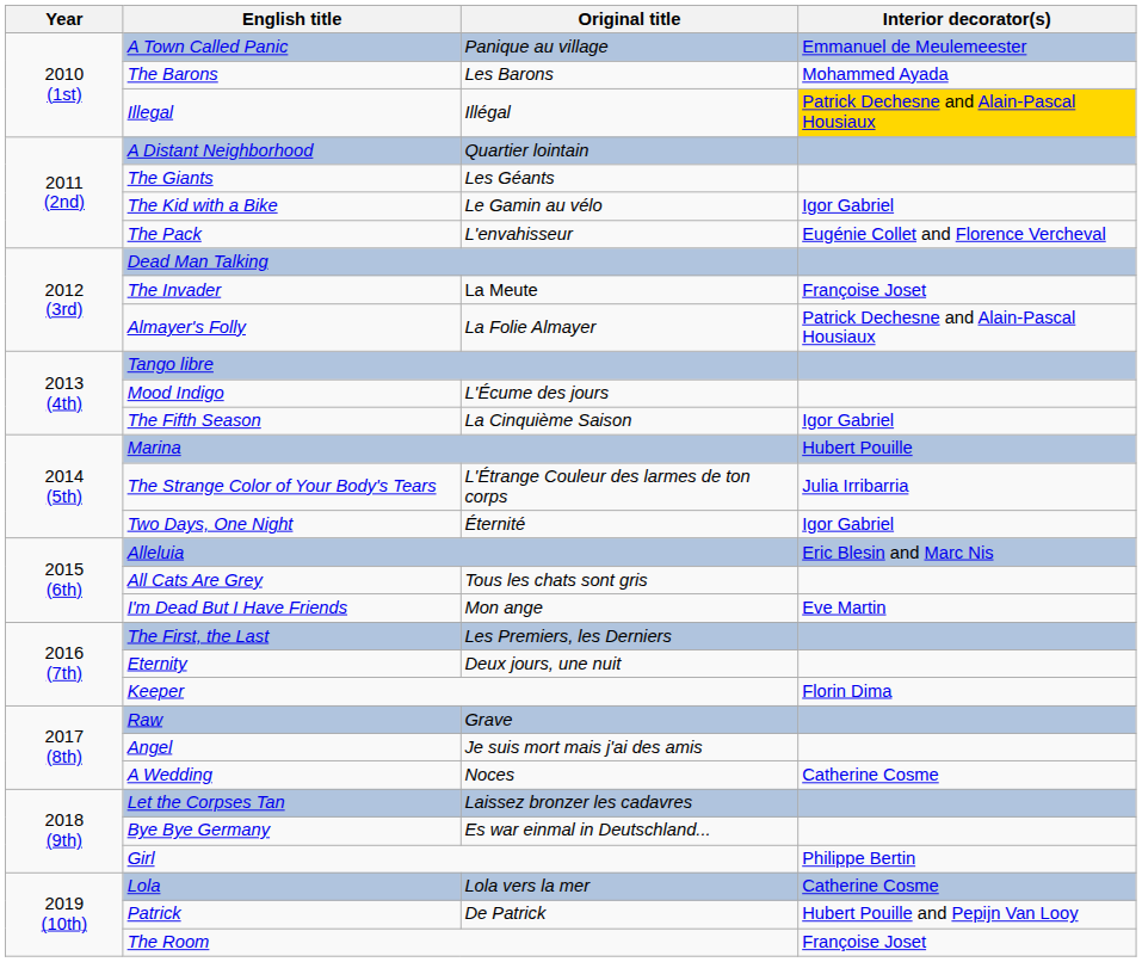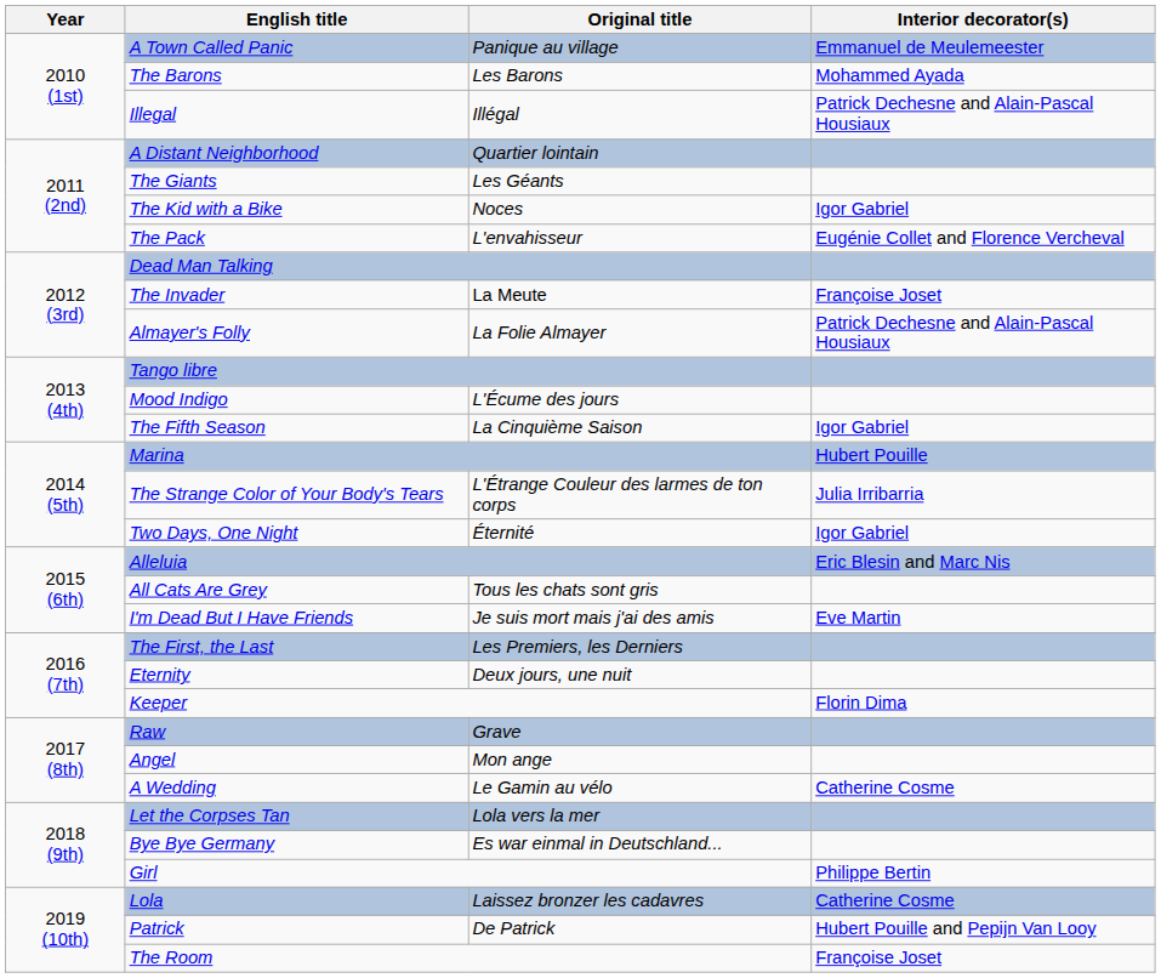Illegal | Interior decorator(s): gold background -> no background
The Kid with a Bike | Original title: Le Gamin au vélo -> Noces
I'm Dead But I Have Friends | Original title: Mon ange -> Je suis mort mais j'ai des amis
Angel | Original title: Je suis mort mais j'ai des amis -> Mon ange
A Wedding | Original title: Noces -> Le Gamin au vélo
Let the Corpses Tan | Original title: Laissez bronzer les cadavres -> Lola vers la mer
Lola | Original title: Lola vers la mer -> Laissez bronzer les cadavres
